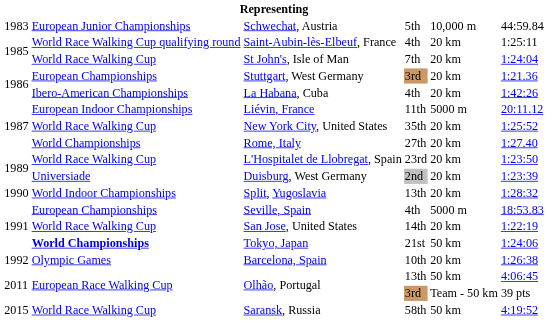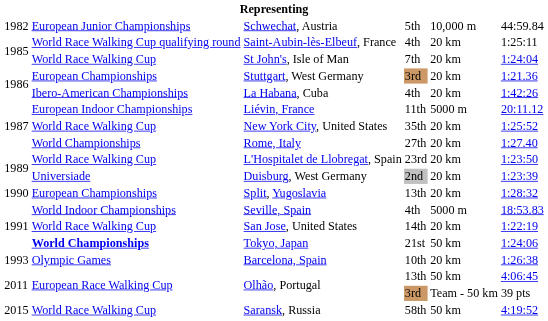Schwechat, Austria | column 1: 1983 -> 1982
Split, Yugoslavia | column 2: World Indoor Championships -> European Championships
Seville, Spain | column 2: European Championships -> World Indoor Championships
Barcelona, Spain | column 1: 1992 -> 1993
